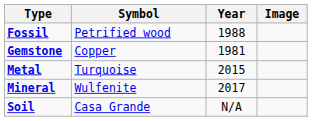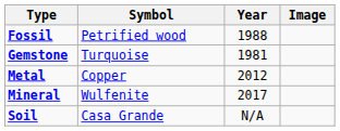Gemstone | Symbol: Copper -> Turquoise
Metal | Symbol: Turquoise -> Copper
Metal | Year: 2015 -> 2012
